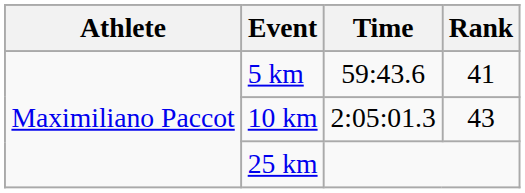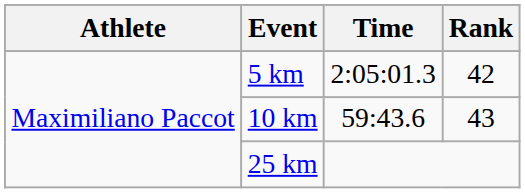5 km | Time: 59:43.6 -> 2:05:01.3
5 km | Rank: 41 -> 42
10 km | Time: 2:05:01.3 -> 59:43.6
